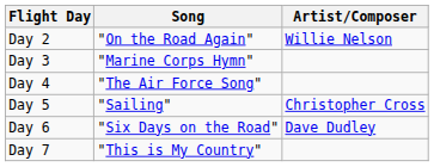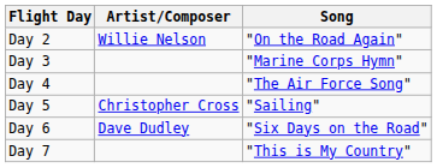columns swapped: Song <-> Artist/Composer
